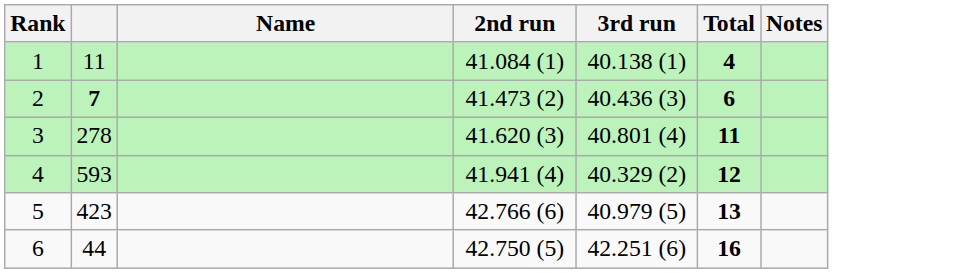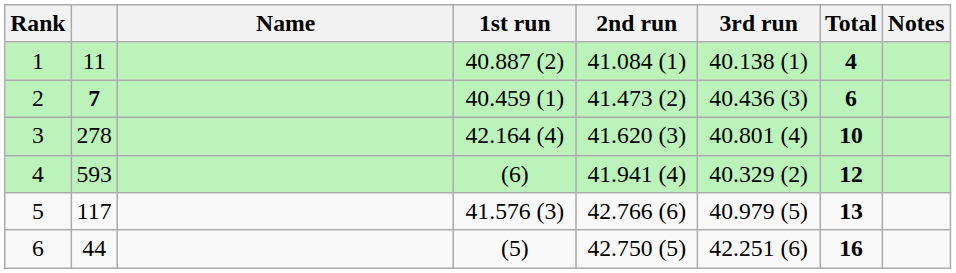+ column: 1st run | 40.887 (2) | 40.459 (1) | 42.164 (4) | (6) | 41.576 (3) | (5)
3 | Total: 11 -> 10
5 | column 2: 423 -> 117
